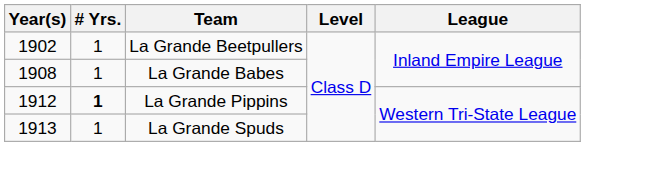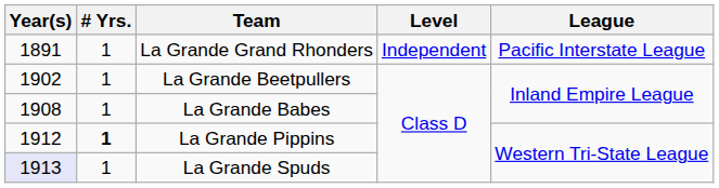+ row: 1891 | 1 | La Grande Grand Rhonders | Independent | Pacific Interstate League
La Grande Spuds | Year(s): no background -> lavender background
